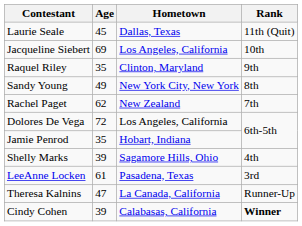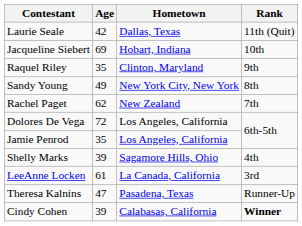Laurie Seale | Age: 45 -> 42
Jacqueline Siebert | Hometown: Los Angeles, California -> Hobart, Indiana
Jamie Penrod | Hometown: Hobart, Indiana -> Los Angeles, California
LeeAnne Locken | Hometown: Pasadena, Texas -> La Canada, California
Theresa Kalnins | Hometown: La Canada, California -> Pasadena, Texas
